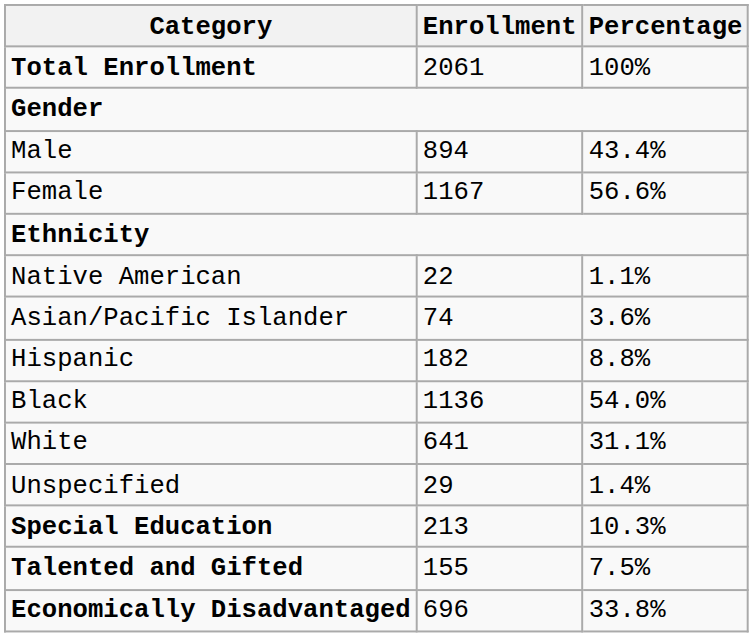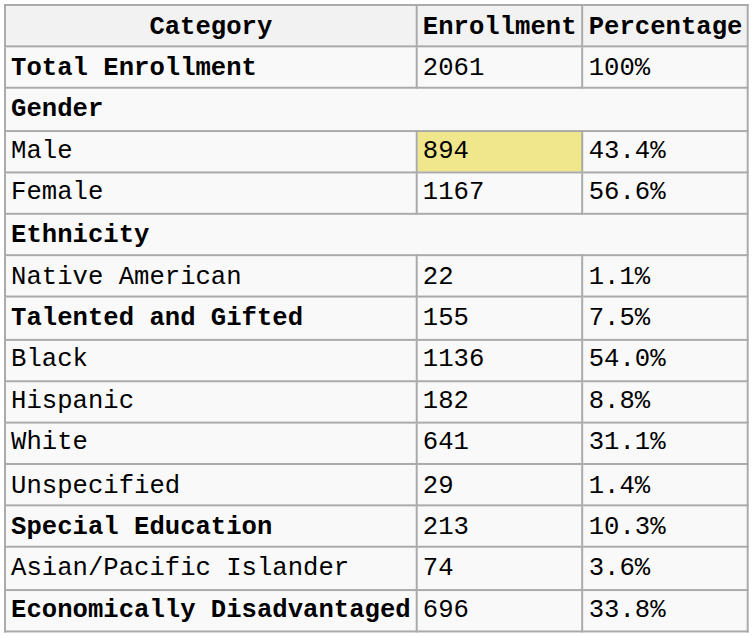Male | Enrollment: no background -> khaki background
rows swapped: Asian/Pacific Islander <-> Talented and Gifted
rows swapped: Black <-> Hispanic
